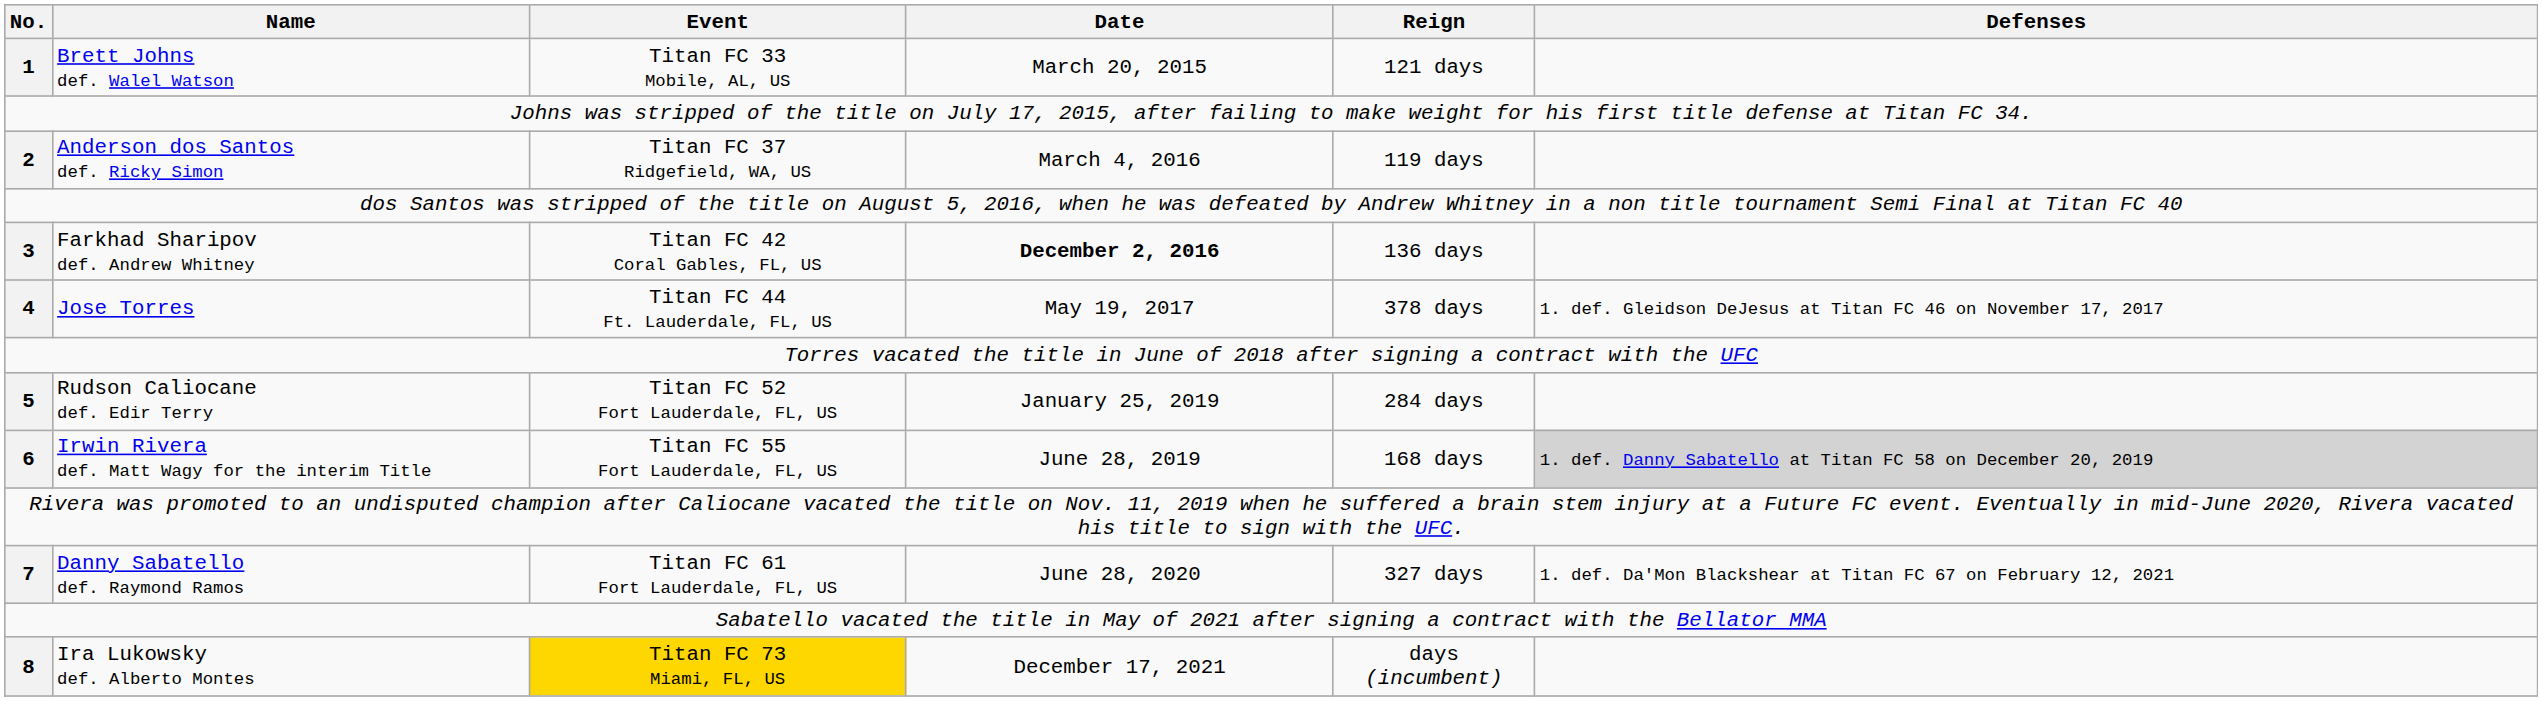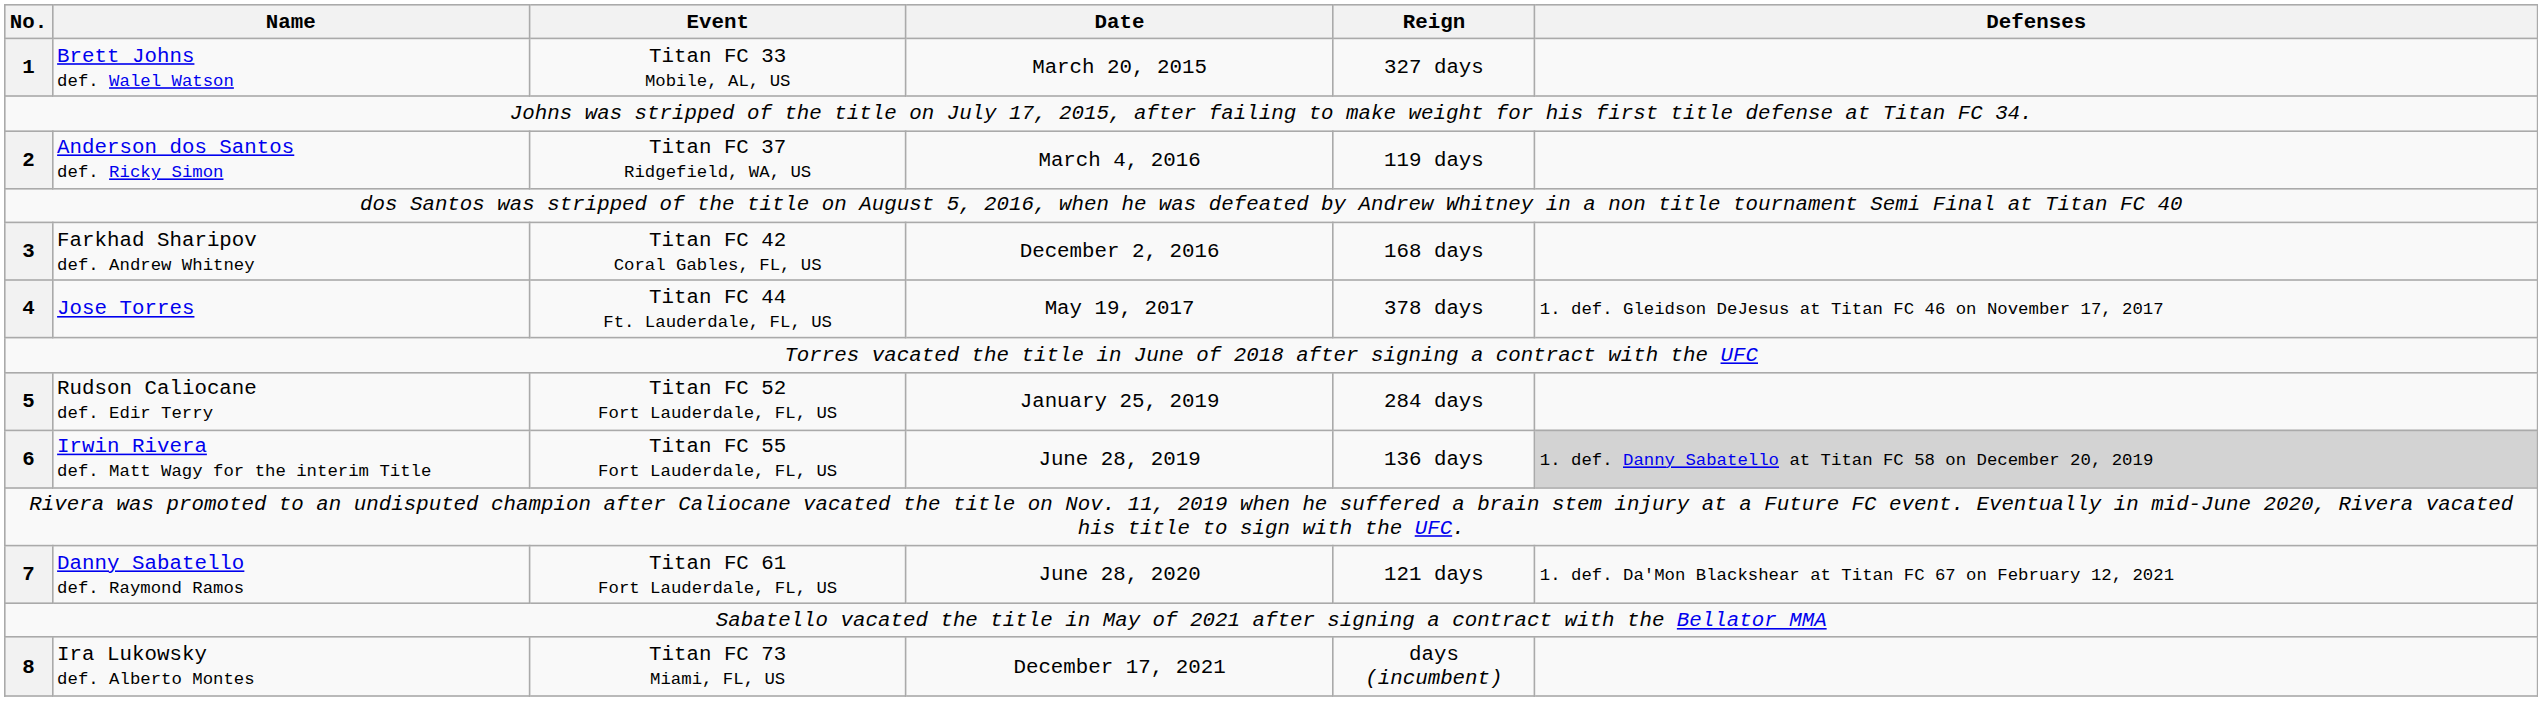Brett Johns def. Walel Watson | Reign: 121 days -> 327 days
Farkhad Sharipov def. Andrew Whitney | Date: bold -> normal
Farkhad Sharipov def. Andrew Whitney | Reign: 136 days -> 168 days
Irwin Rivera def. Matt Wagy for the interim Title | Reign: 168 days -> 136 days
Danny Sabatello def. Raymond Ramos | Reign: 327 days -> 121 days
Ira Lukowsky def. Alberto Montes | Event: gold background -> no background
